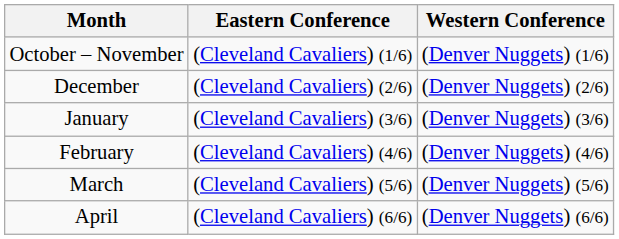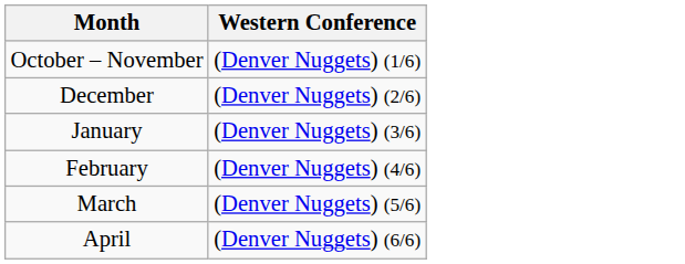- column: Eastern Conference | (Cleveland Cavaliers) (1/6) | (Cleveland Cavaliers) (2/6) | (Cleveland Cavaliers) (3/6) | (Cleveland Cavaliers) (4/6) | (Cleveland Cavaliers) (5/6) | (Cleveland Cavaliers) (6/6)
